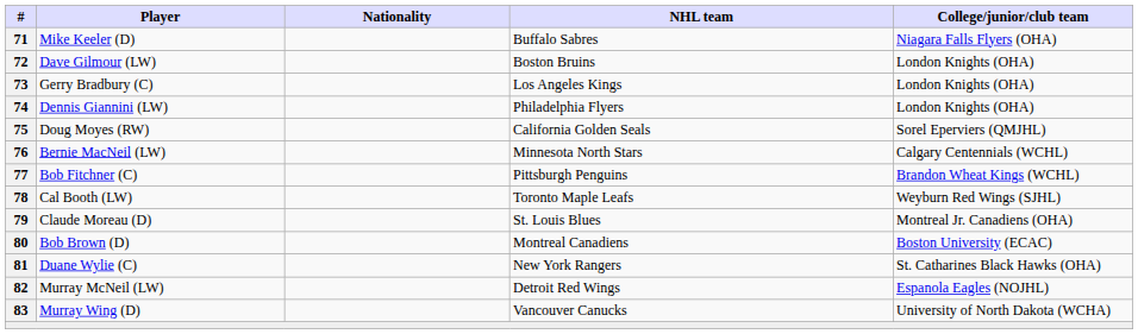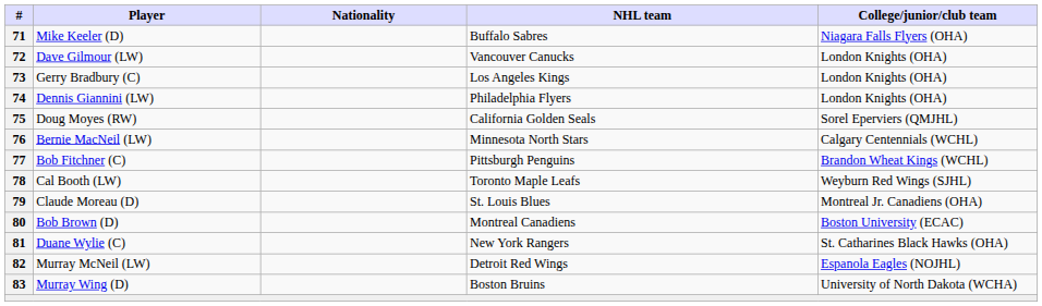72 | NHL team: Boston Bruins -> Vancouver Canucks
83 | NHL team: Vancouver Canucks -> Boston Bruins
